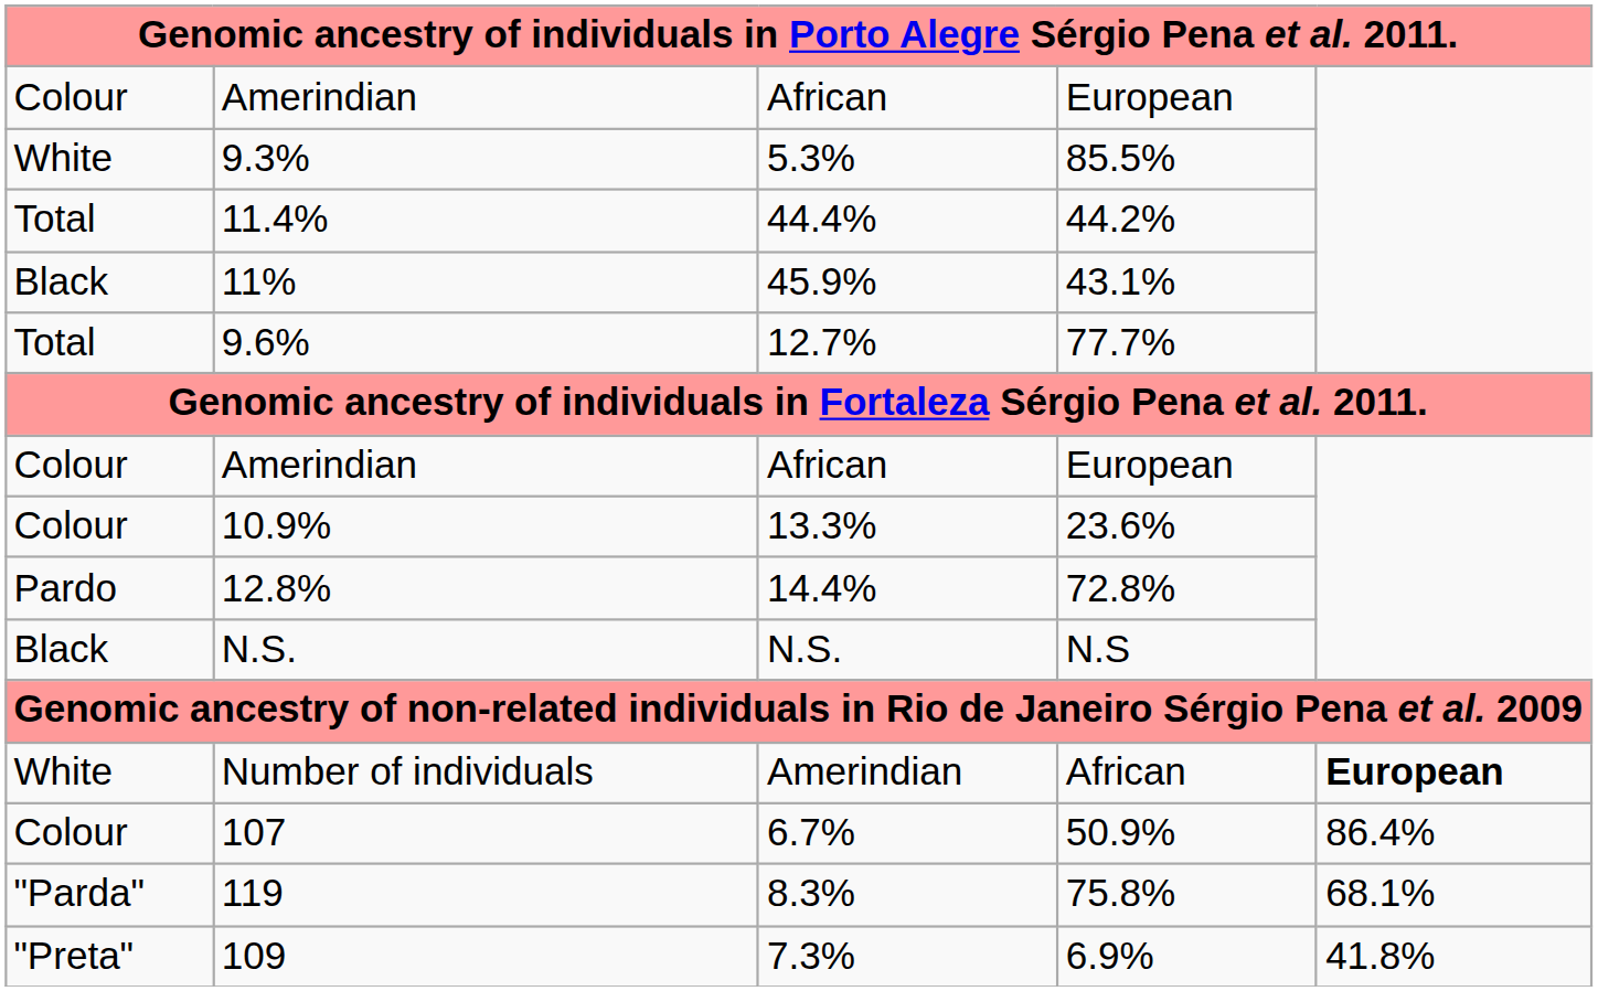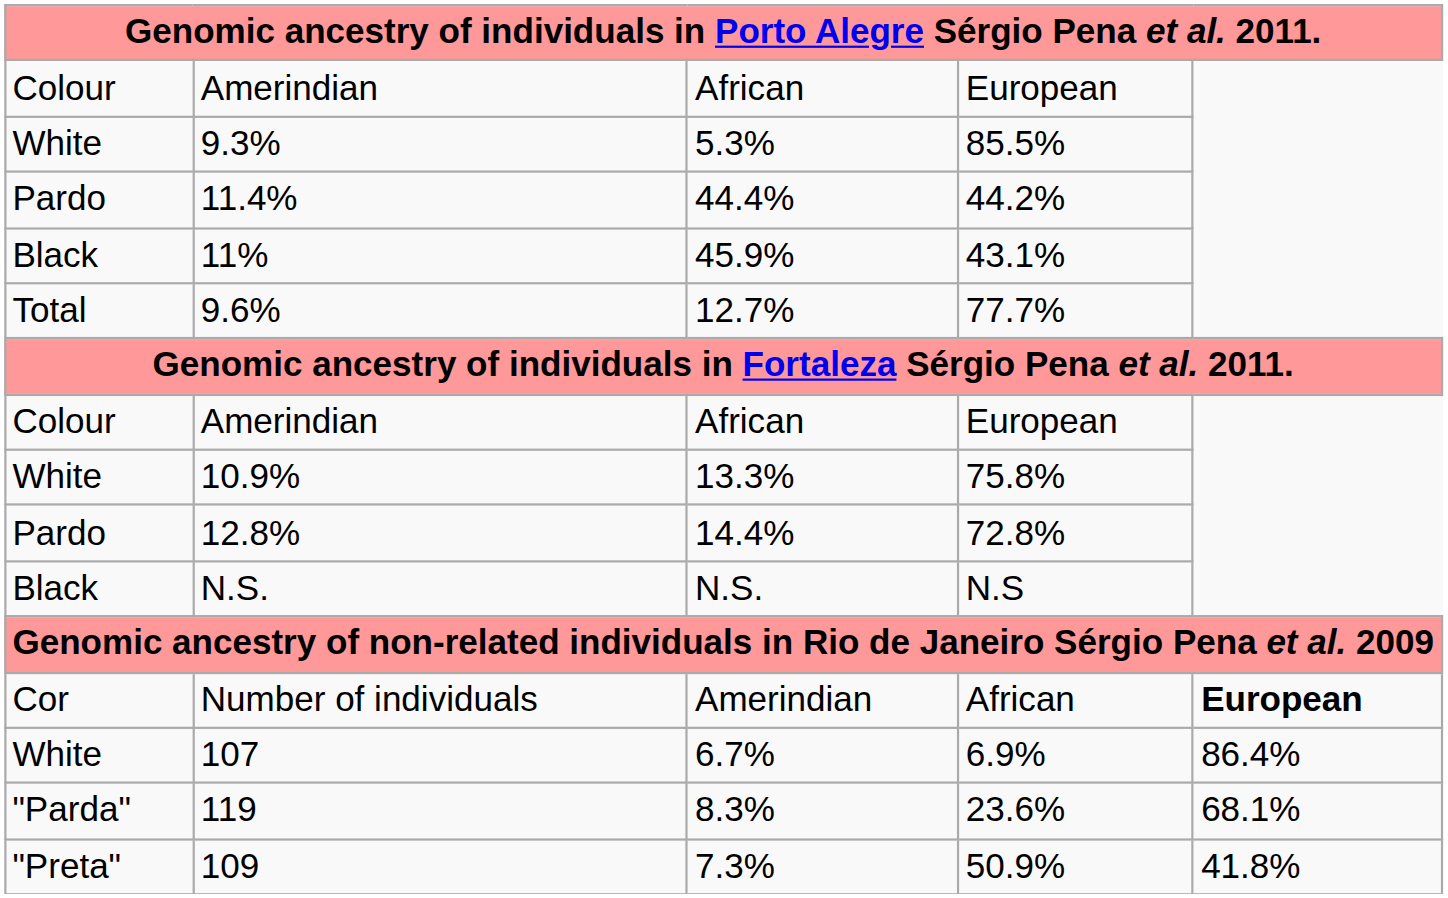11.4% | column 1: Total -> Pardo
10.9% | column 1: Colour -> White
10.9% | column 4: 23.6% -> 75.8%
Number of individuals | column 1: White -> Cor
107 | column 1: Colour -> White
107 | column 4: 50.9% -> 6.9%
119 | column 4: 75.8% -> 23.6%
109 | column 4: 6.9% -> 50.9%
